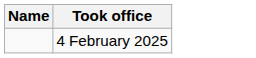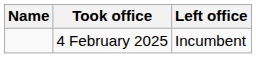+ column: Left office | Incumbent
